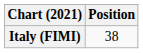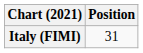Italy (FIMI) | Position: 38 -> 31
